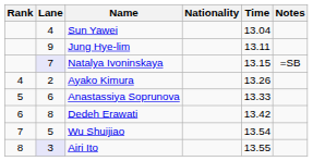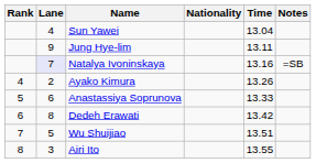Natalya Ivoninskaya | Time: 13.15 -> 13.16
Wu Shuijiao | Time: 13.54 -> 13.51
Airi Ito | Lane: lavender background -> no background
